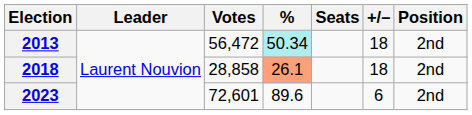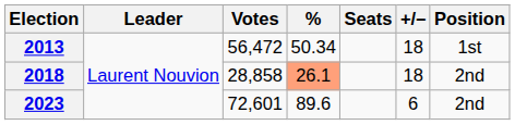2013 | %: paleturquoise background -> no background
2013 | Position: 2nd -> 1st
